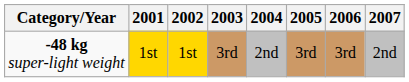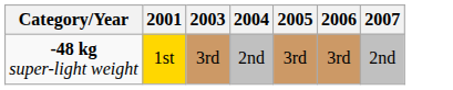- column: 2002 | 1st
